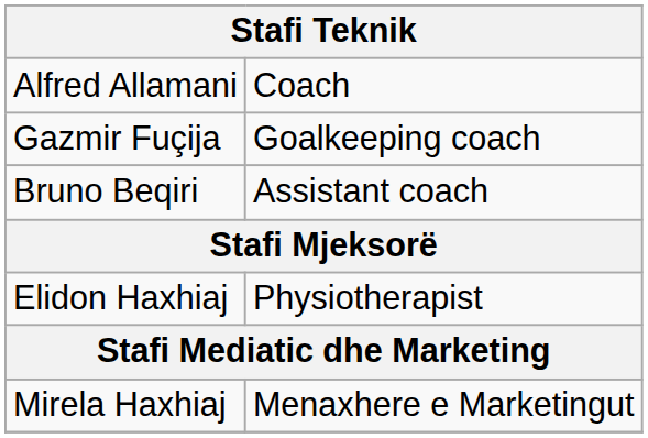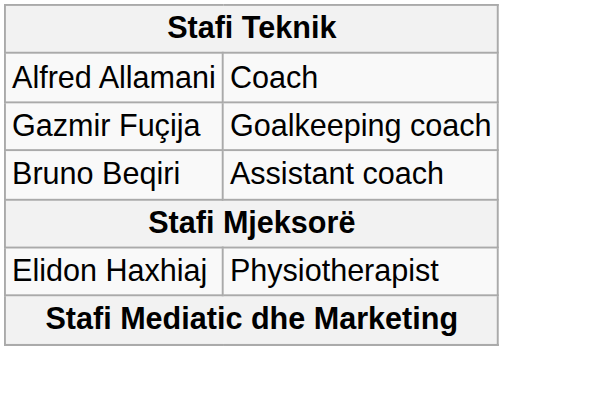- row: Mirela Haxhiaj | Menaxhere e Marketingut
